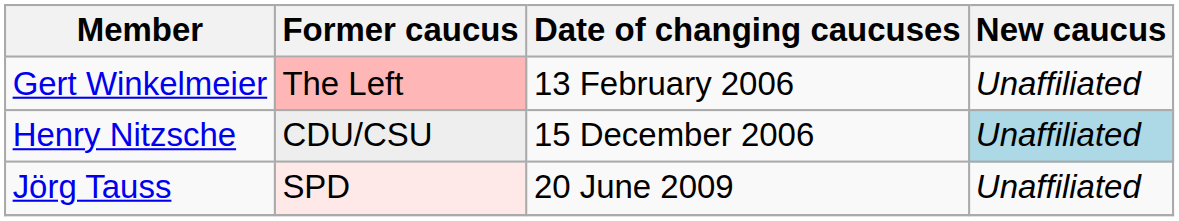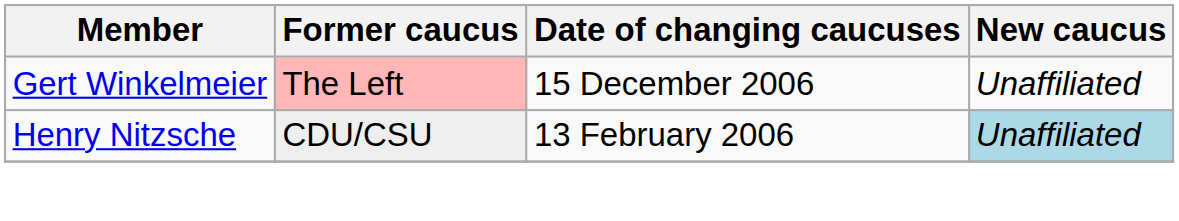Gert Winkelmeier | Date of changing caucuses: 13 February 2006 -> 15 December 2006
Henry Nitzsche | Date of changing caucuses: 15 December 2006 -> 13 February 2006
- row: Jörg Tauss | SPD | 20 June 2009 | Unaffiliated
